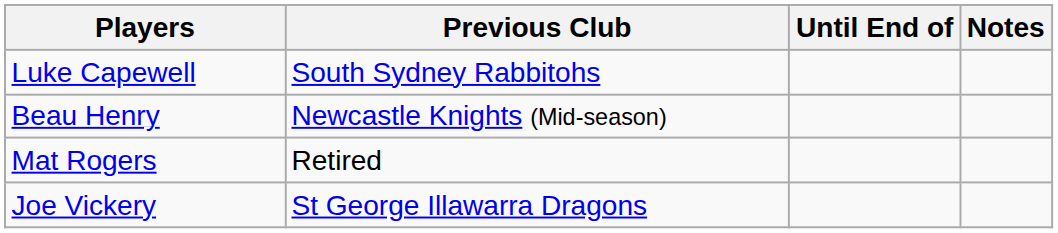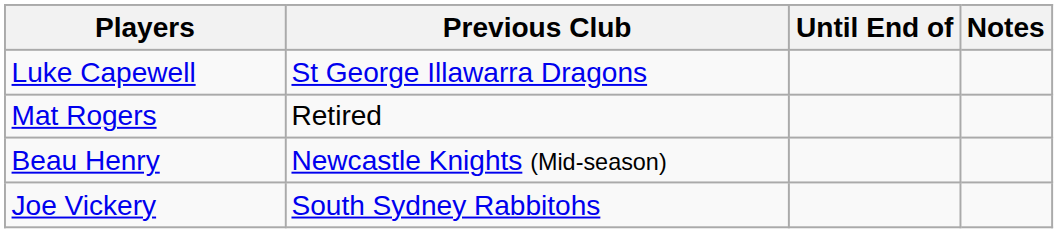Luke Capewell | Previous Club: South Sydney Rabbitohs -> St George Illawarra Dragons
rows swapped: Beau Henry <-> Mat Rogers
Joe Vickery | Previous Club: St George Illawarra Dragons -> South Sydney Rabbitohs
